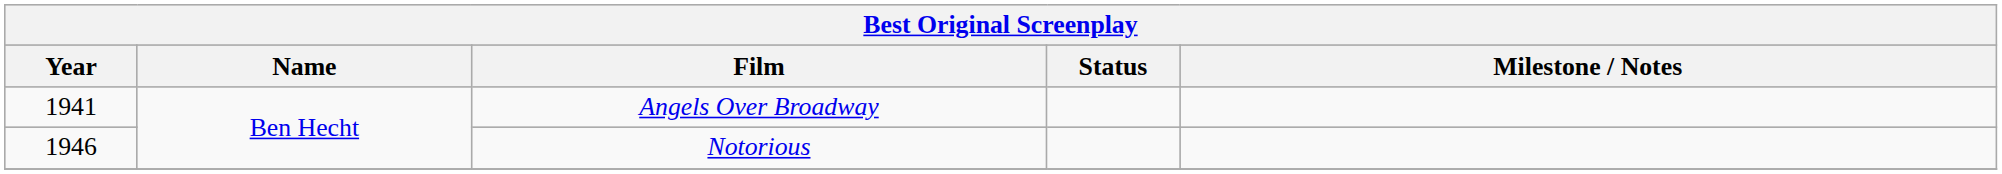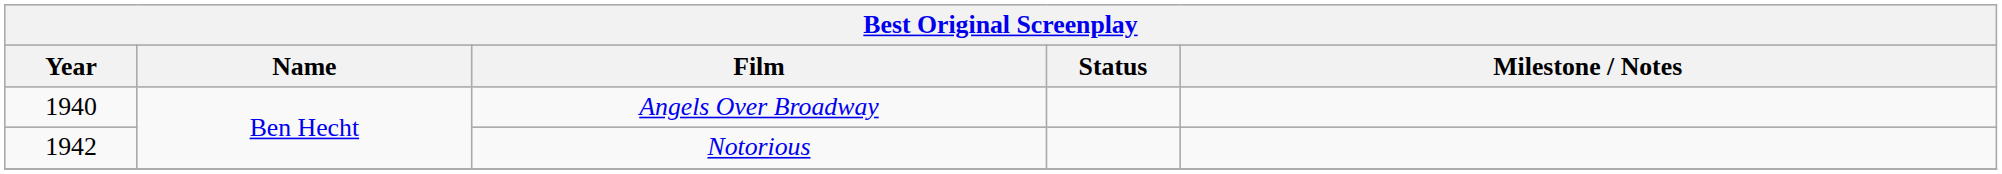Angels Over Broadway | Year: 1941 -> 1940
Notorious | Year: 1946 -> 1942
